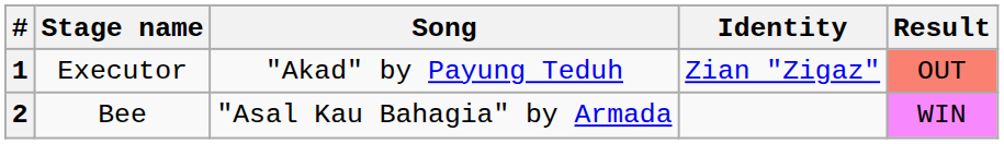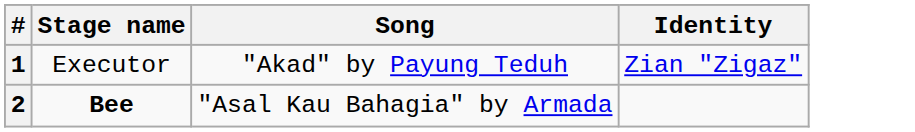- column: Result | OUT | WIN
2 | Stage name: normal -> bold
